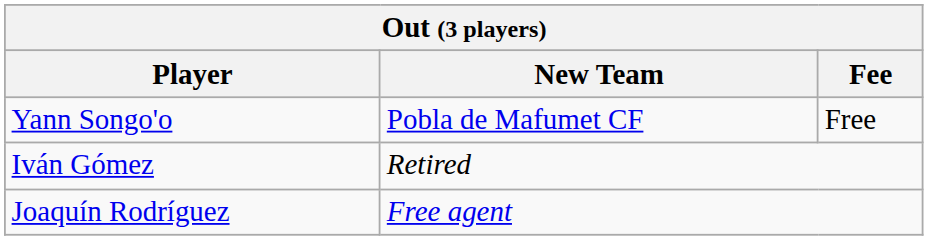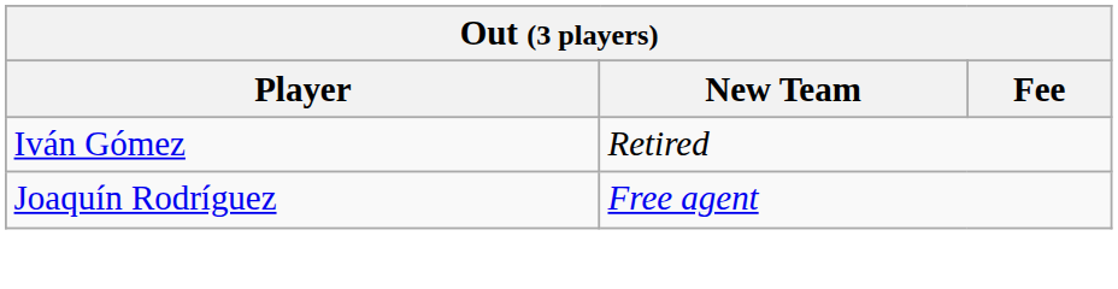- row: Yann Songo'o | Pobla de Mafumet CF | Free
